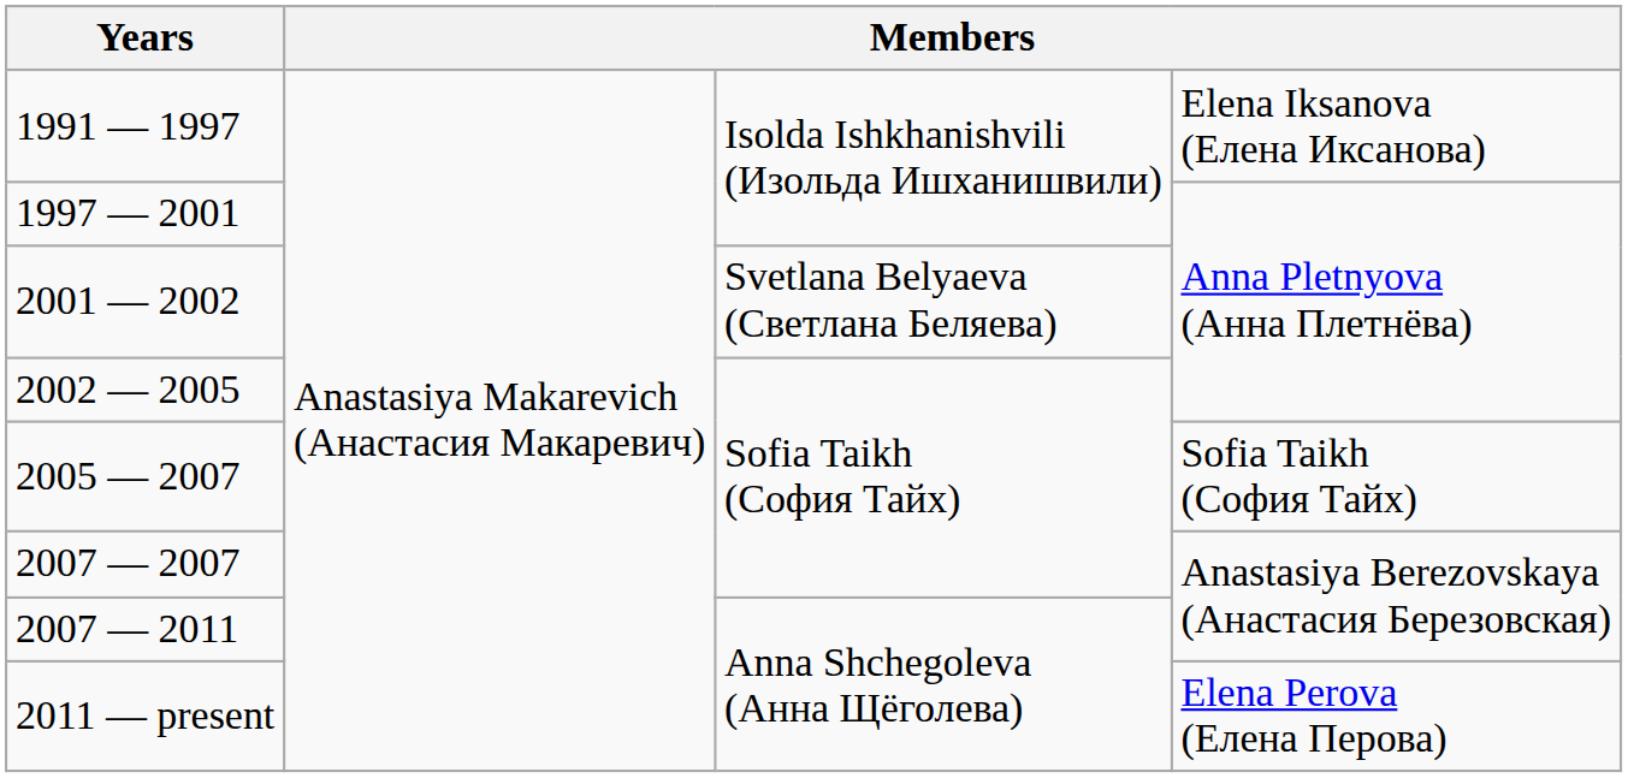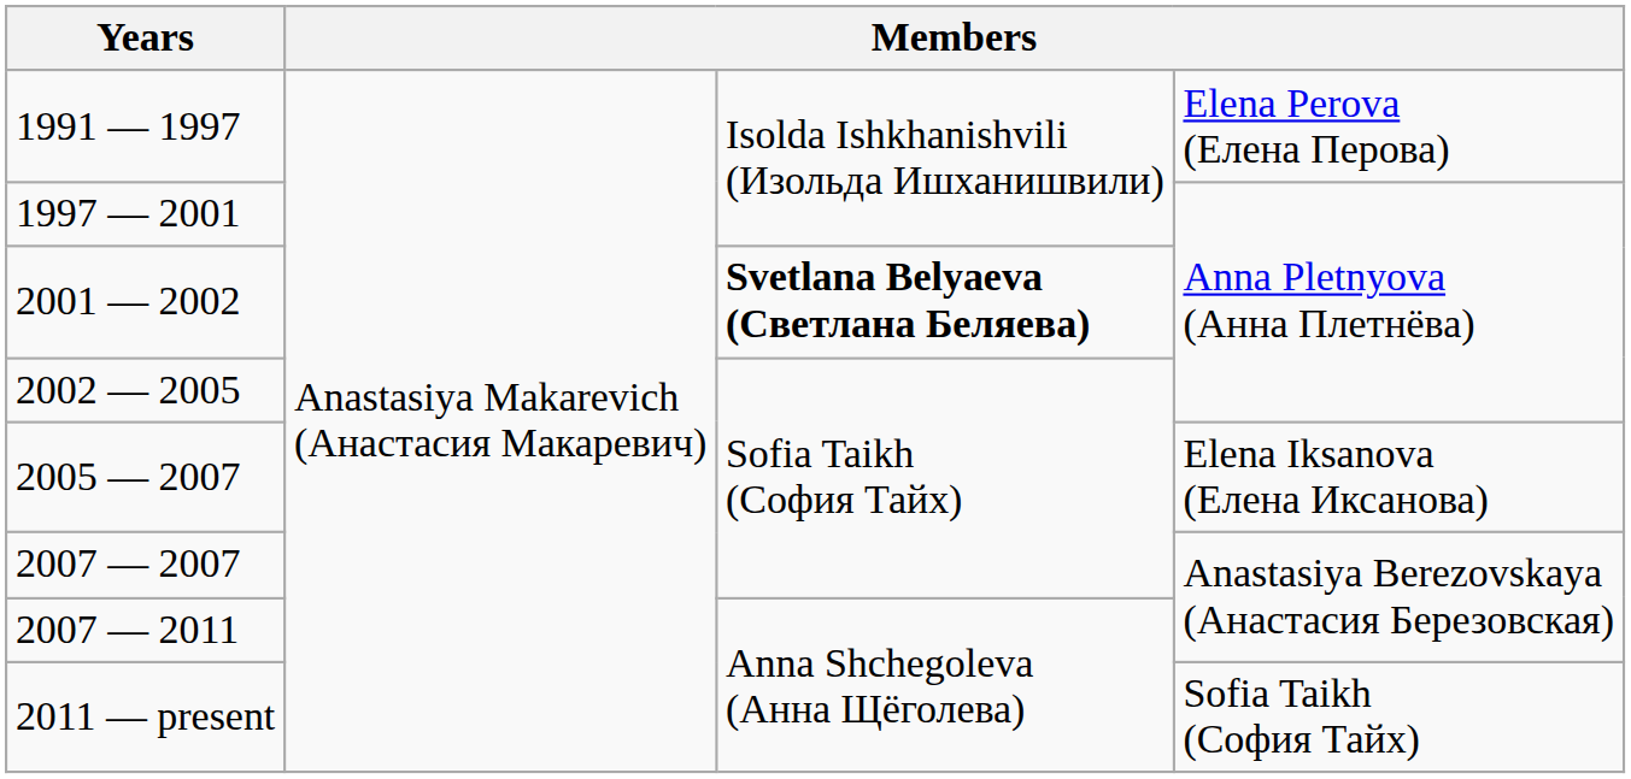1991 — 1997 | column 4: Elena Iksanova (Елена Иксанова) -> Elena Perova (Елена Перова)
2001 — 2002 | column 3: normal -> bold
2005 — 2007 | column 4: Sofia Taikh (София Тайх) -> Elena Iksanova (Елена Иксанова)
2011 — present | column 4: Elena Perova (Елена Перова) -> Sofia Taikh (София Тайх)
